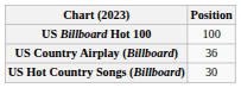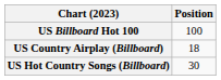US Country Airplay (Billboard) | Position: 36 -> 18
